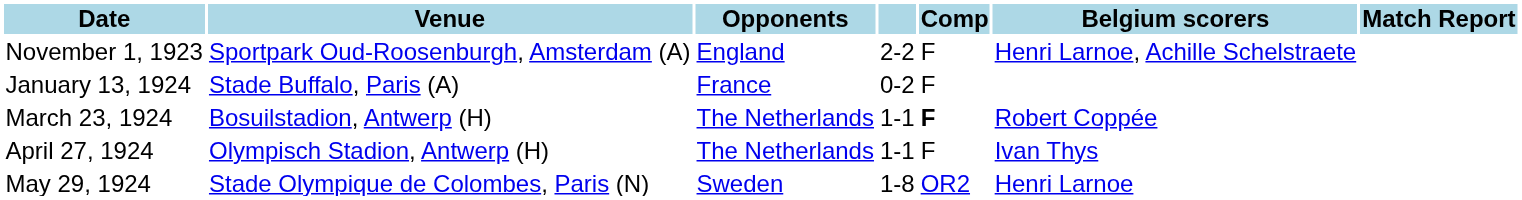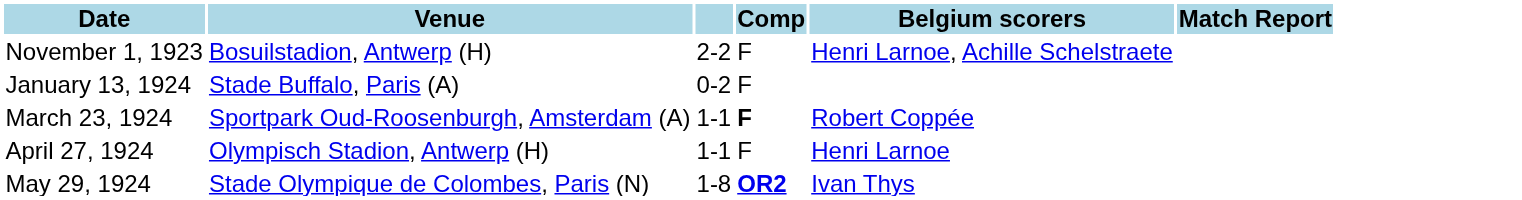- column: Opponents | England | France | The Netherlands | The Netherlands | Sweden
November 1, 1923 | Venue: Sportpark Oud-Roosenburgh, Amsterdam (A) -> Bosuilstadion, Antwerp (H)
March 23, 1924 | Venue: Bosuilstadion, Antwerp (H) -> Sportpark Oud-Roosenburgh, Amsterdam (A)
April 27, 1924 | Belgium scorers: Ivan Thys -> Henri Larnoe
May 29, 1924 | Comp: normal -> bold
May 29, 1924 | Belgium scorers: Henri Larnoe -> Ivan Thys
